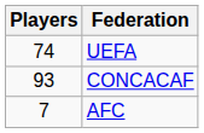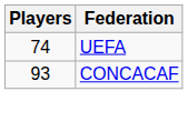- row: 7 | AFC
